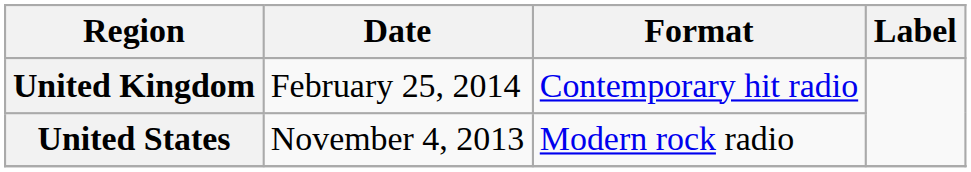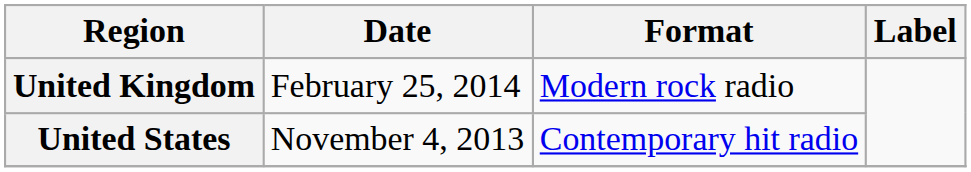United Kingdom | Format: Contemporary hit radio -> Modern rock radio
United States | Format: Modern rock radio -> Contemporary hit radio
